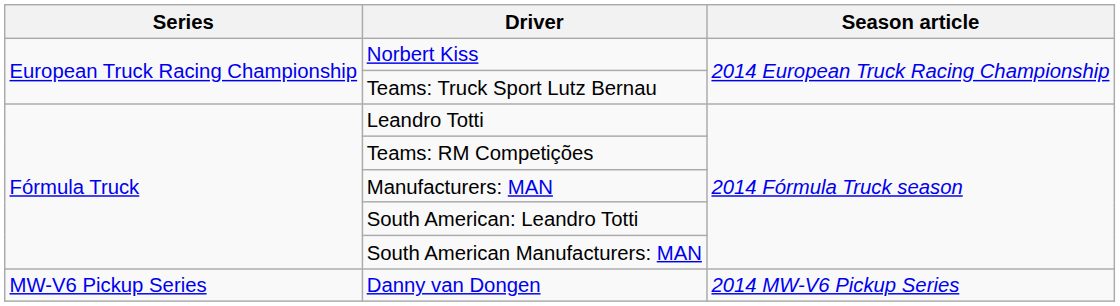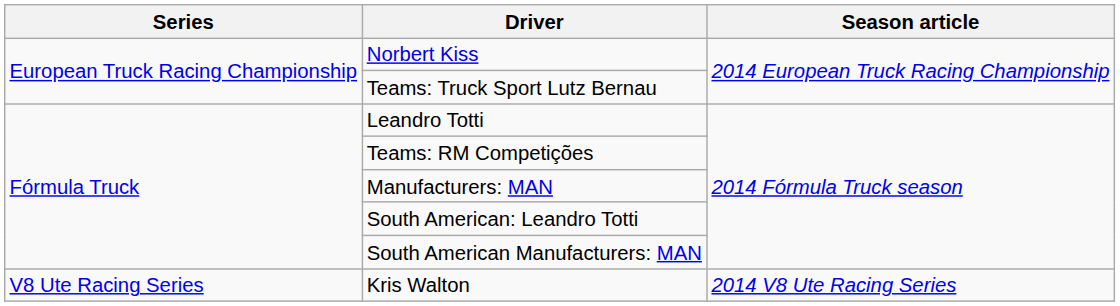- row: MW-V6 Pickup Series | Danny van Dongen | 2014 MW-V6 Pickup Series
+ row: V8 Ute Racing Series | Kris Walton | 2014 V8 Ute Racing Series
